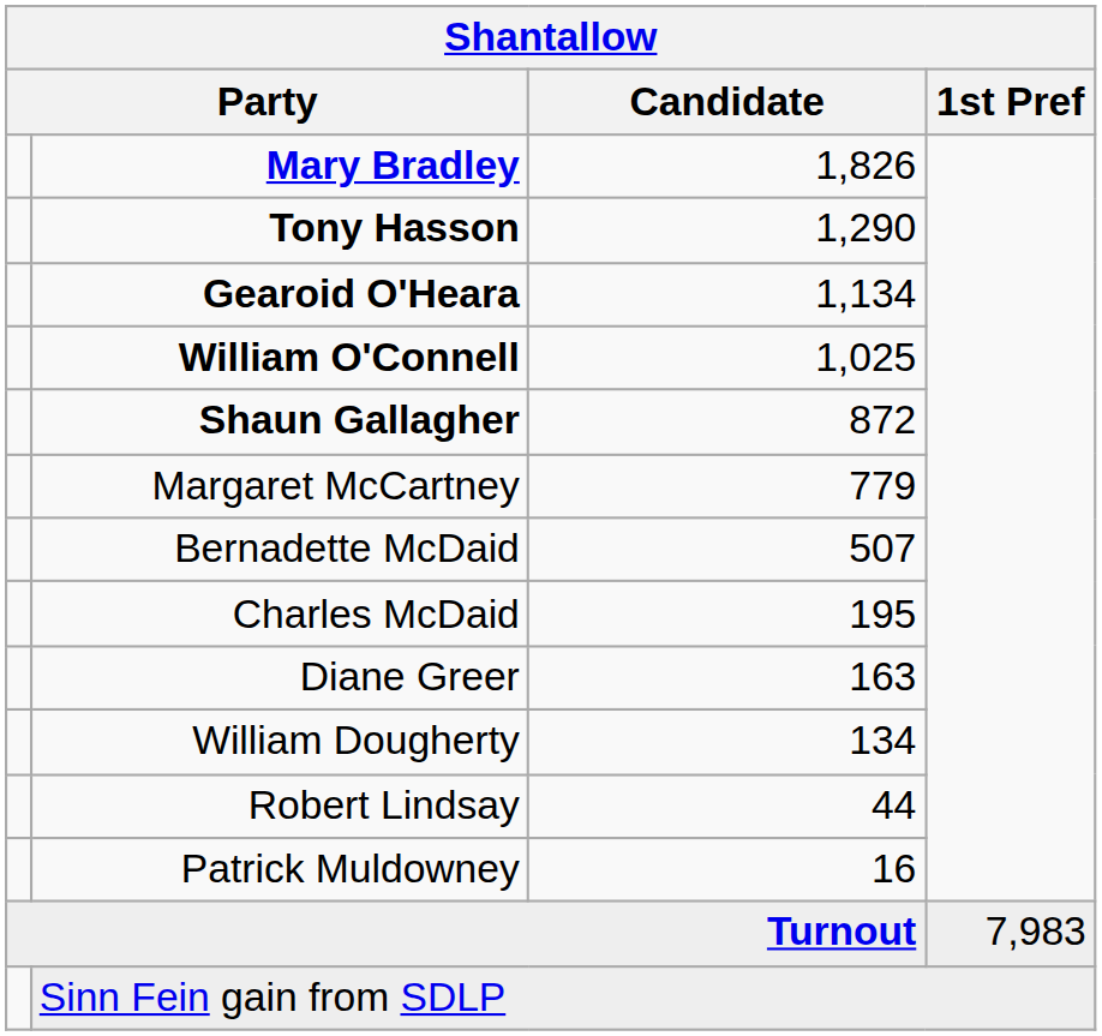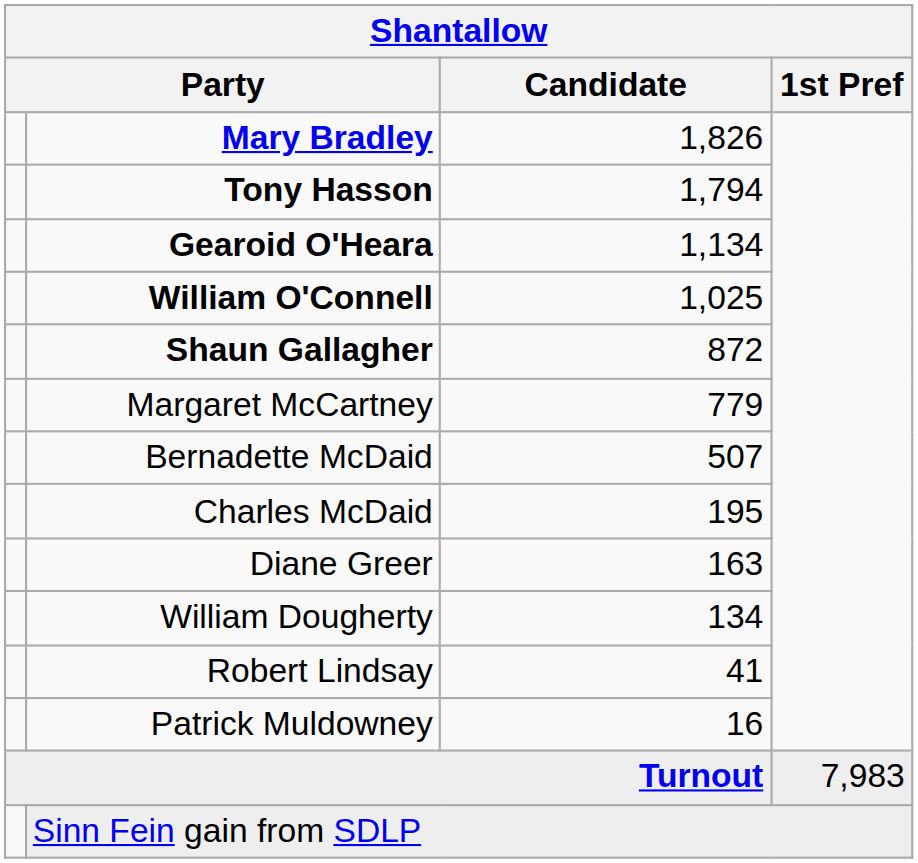Tony Hasson | Candidate: 1,290 -> 1,794
Robert Lindsay | Candidate: 44 -> 41
